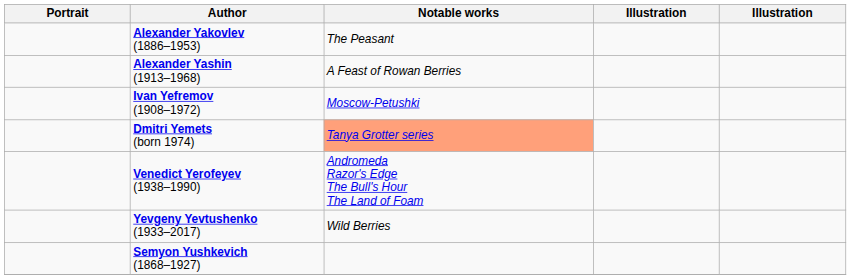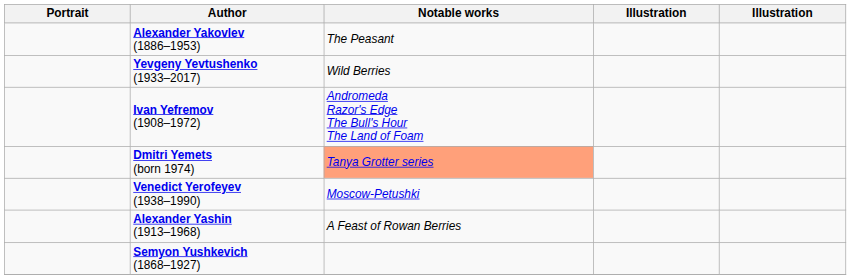rows swapped: Alexander Yashin (1913–1968) <-> Yevgeny Yevtushenko (1933–2017)
Ivan Yefremov (1908–1972) | Notable works: Moscow-Petushki -> Andromeda Razor's Edge The Bull's Hour The Land of Foam
Venedict Yerofeyev (1938–1990) | Notable works: Andromeda Razor's Edge The Bull's Hour The Land of Foam -> Moscow-Petushki
